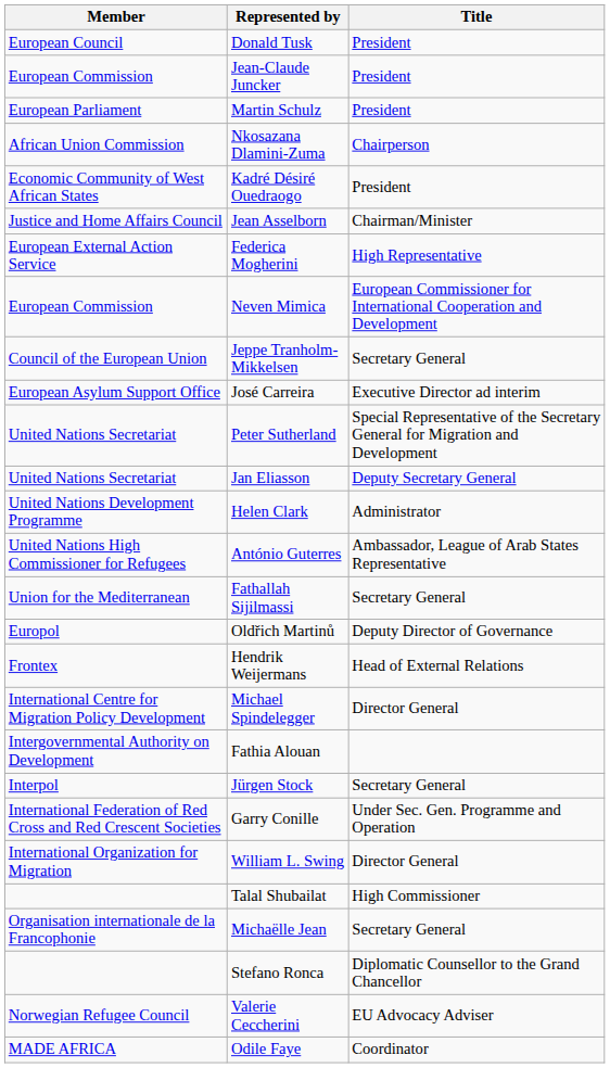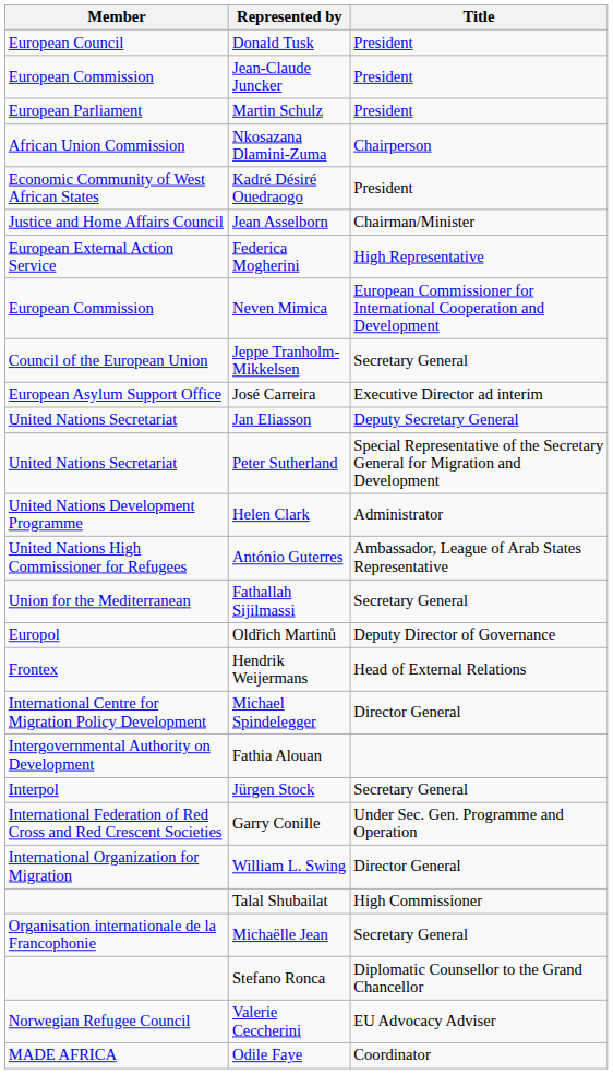rows swapped: Jan Eliasson <-> Peter Sutherland
